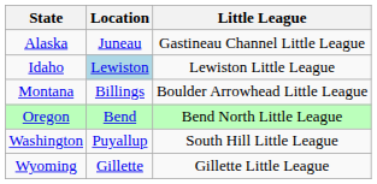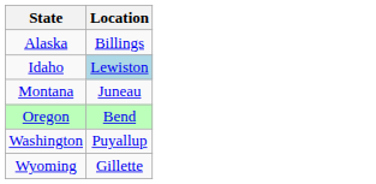- column: Little League | Gastineau Channel Little League | Lewiston Little League | Boulder Arrowhead Little League | Bend North Little League | South Hill Little League | Gillette Little League
Alaska | Location: Juneau -> Billings
Montana | Location: Billings -> Juneau
